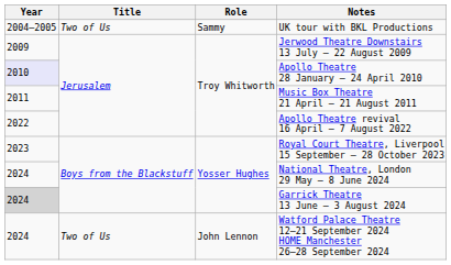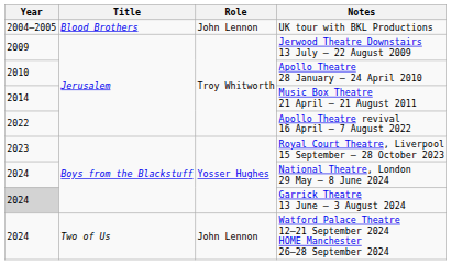UK tour with BKL Productions | Title: Two of Us -> Blood Brothers
UK tour with BKL Productions | Role: Sammy -> John Lennon
Apollo Theatre 28 January – 24 April 2010 | Year: lavender background -> no background
Music Box Theatre 21 April – 21 August 2011 | Year: 2011 -> 2014
